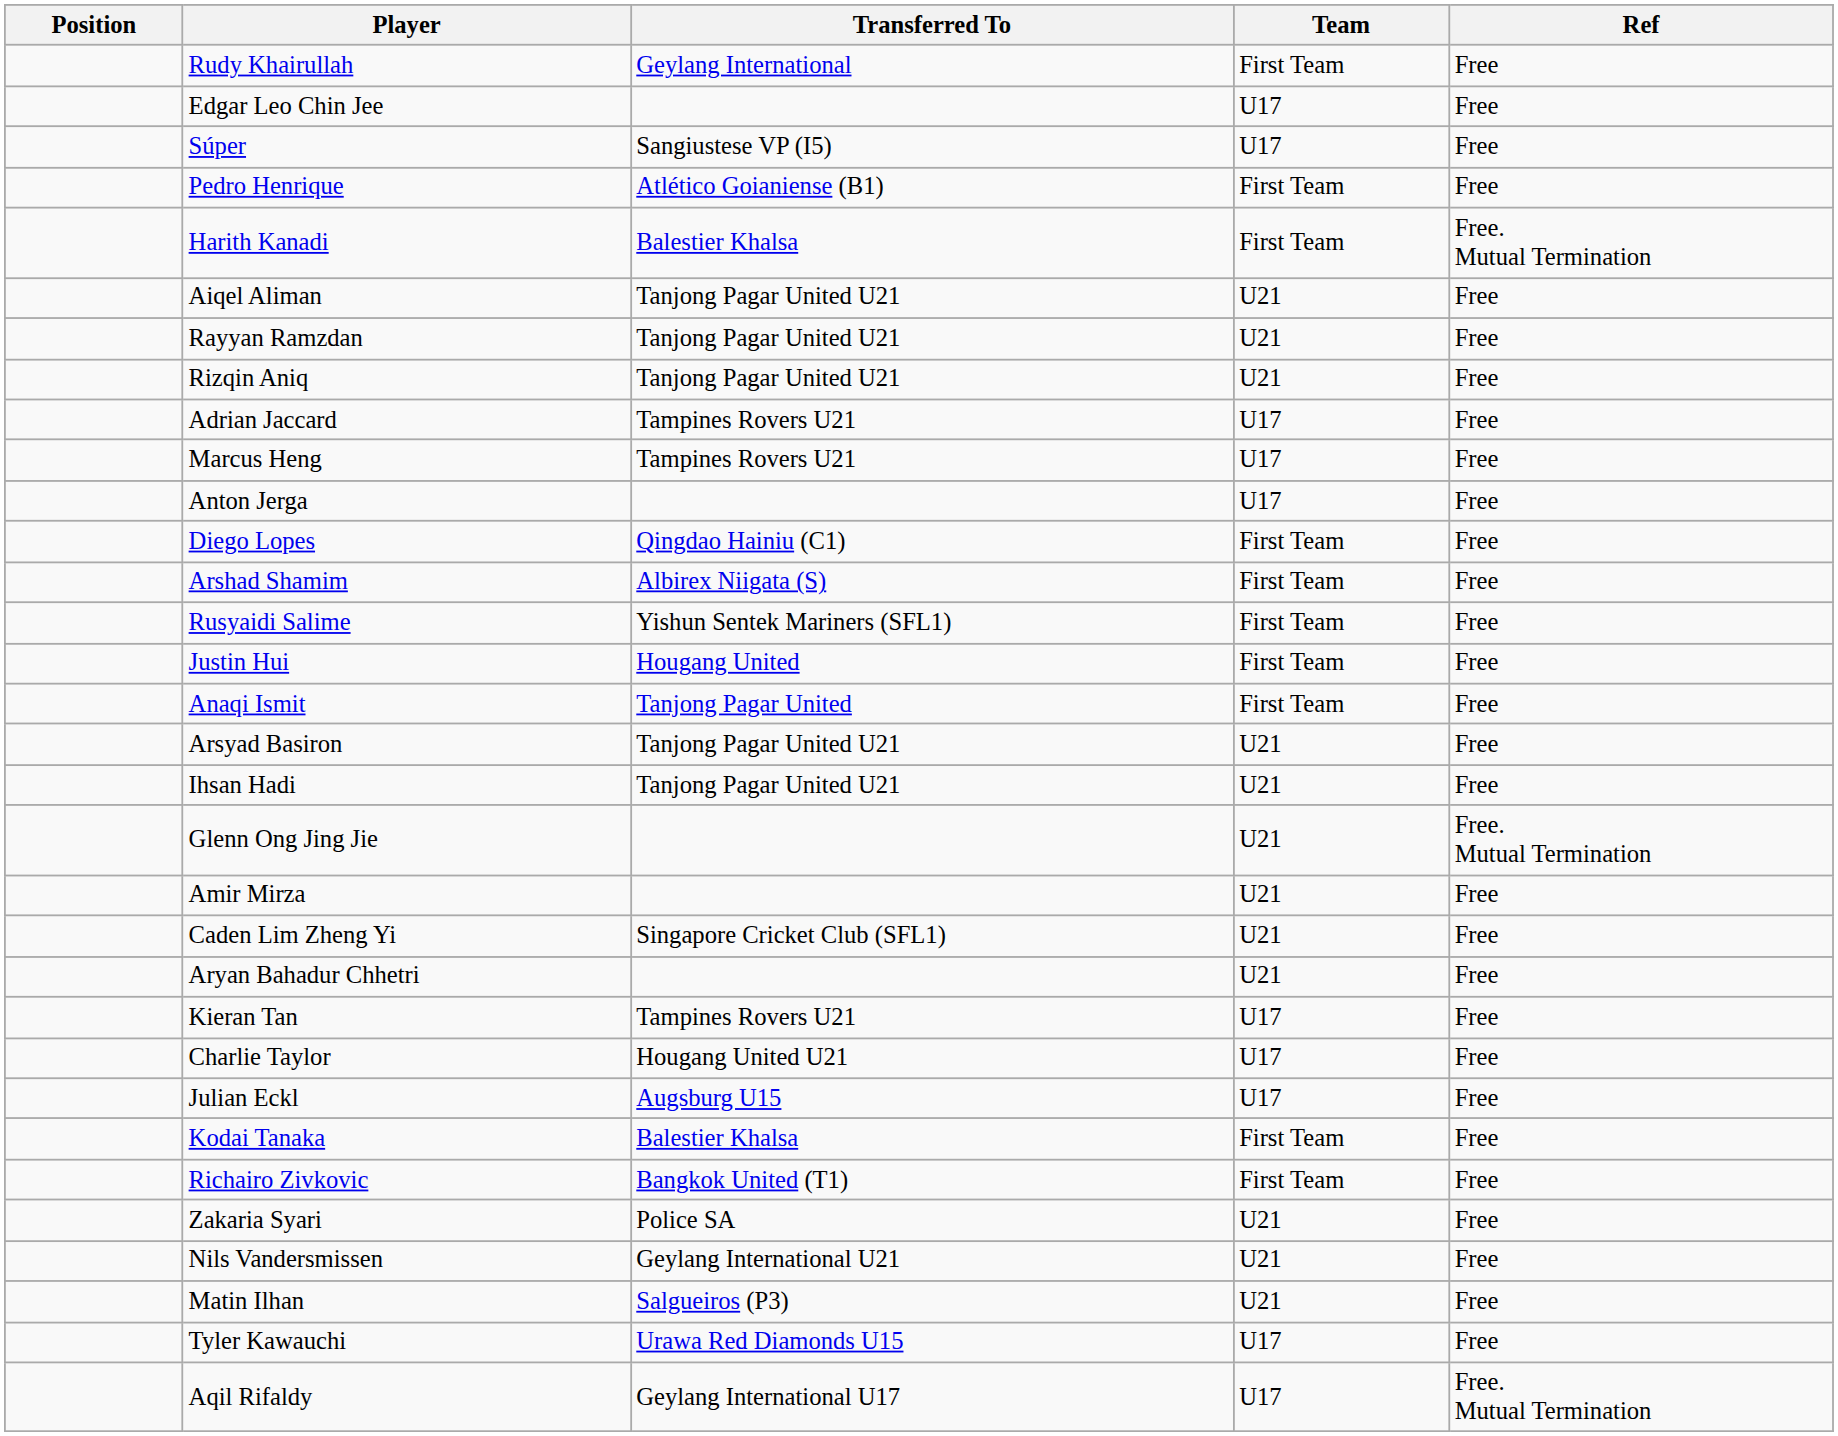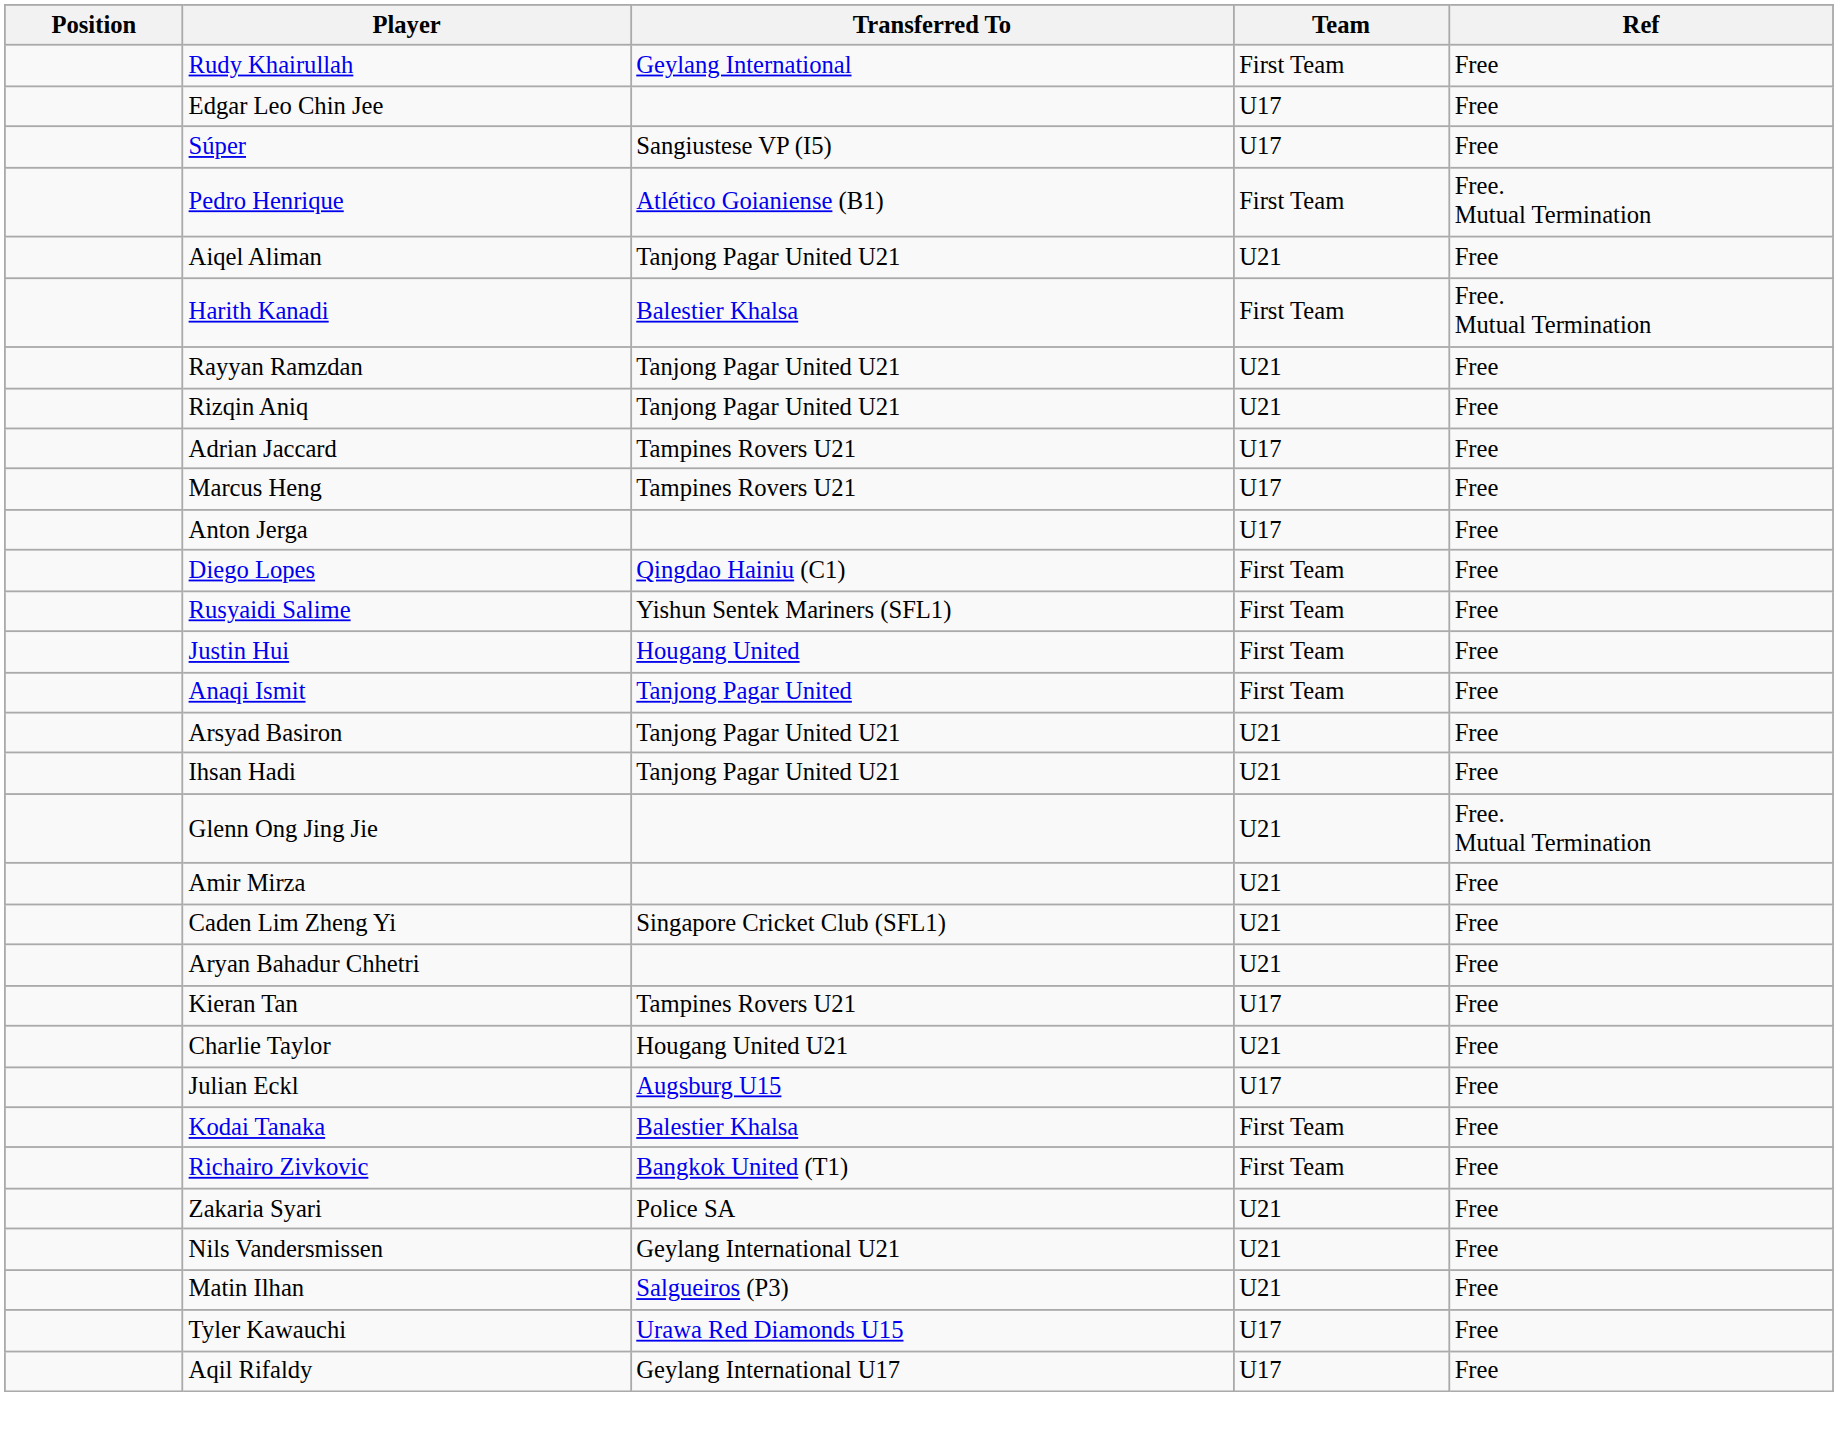Pedro Henrique | Ref: Free -> Free. Mutual Termination
rows swapped: Harith Kanadi <-> Aiqel Aliman
- row: Arshad Shamim | Albirex Niigata (S) | First Team | Free
Charlie Taylor | Team: U17 -> U21
Aqil Rifaldy | Ref: Free. Mutual Termination -> Free
